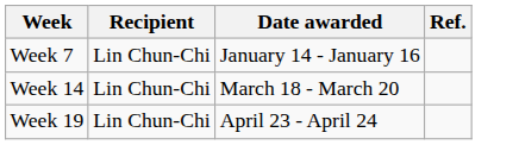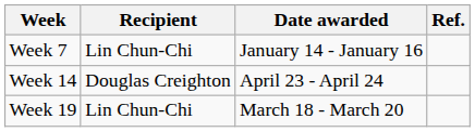Week 14 | Recipient: Lin Chun-Chi -> Douglas Creighton
Week 14 | Date awarded: March 18 - March 20 -> April 23 - April 24
Week 19 | Date awarded: April 23 - April 24 -> March 18 - March 20
